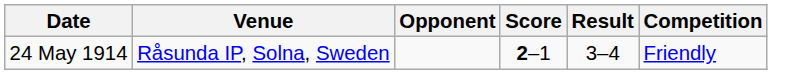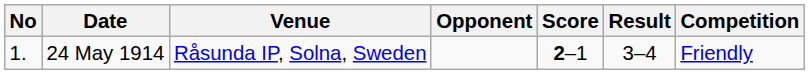+ column: No | 1.
